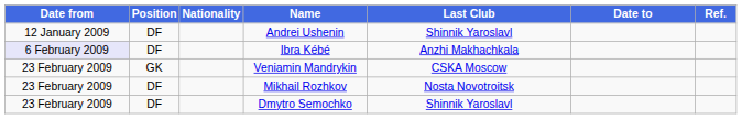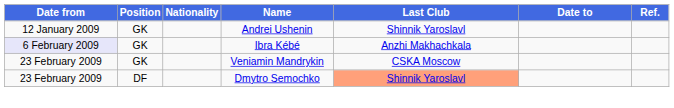Andrei Ushenin | Position: DF -> GK
Ibra Kébé | Position: DF -> GK
- row: 23 February 2009 | DF | Mikhail Rozhkov | Nosta Novotroitsk
Dmytro Semochko | Last Club: no background -> lightsalmon background
